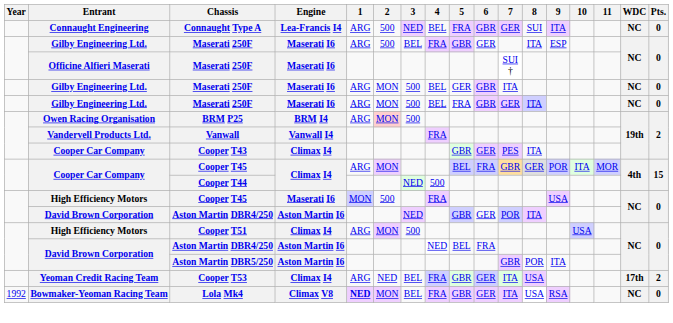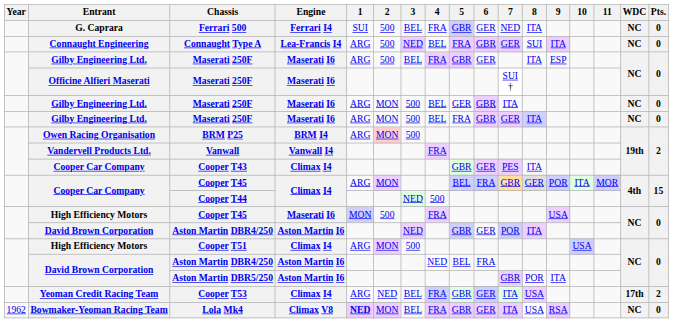+ row: G. Caprara | Ferrari 500 | Ferrari I4 | SUI | 500 | BEL | FRA | GBR | GER | NED | ITA | NC | 0
Lola Mk4 | Year: 1992 -> 1962
